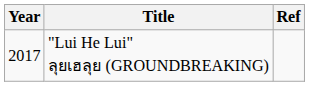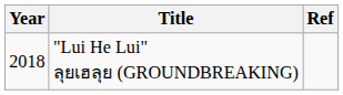"Lui He Lui" ลุยเฮลุย (GROUNDBREAKING) | Year: 2017 -> 2018
